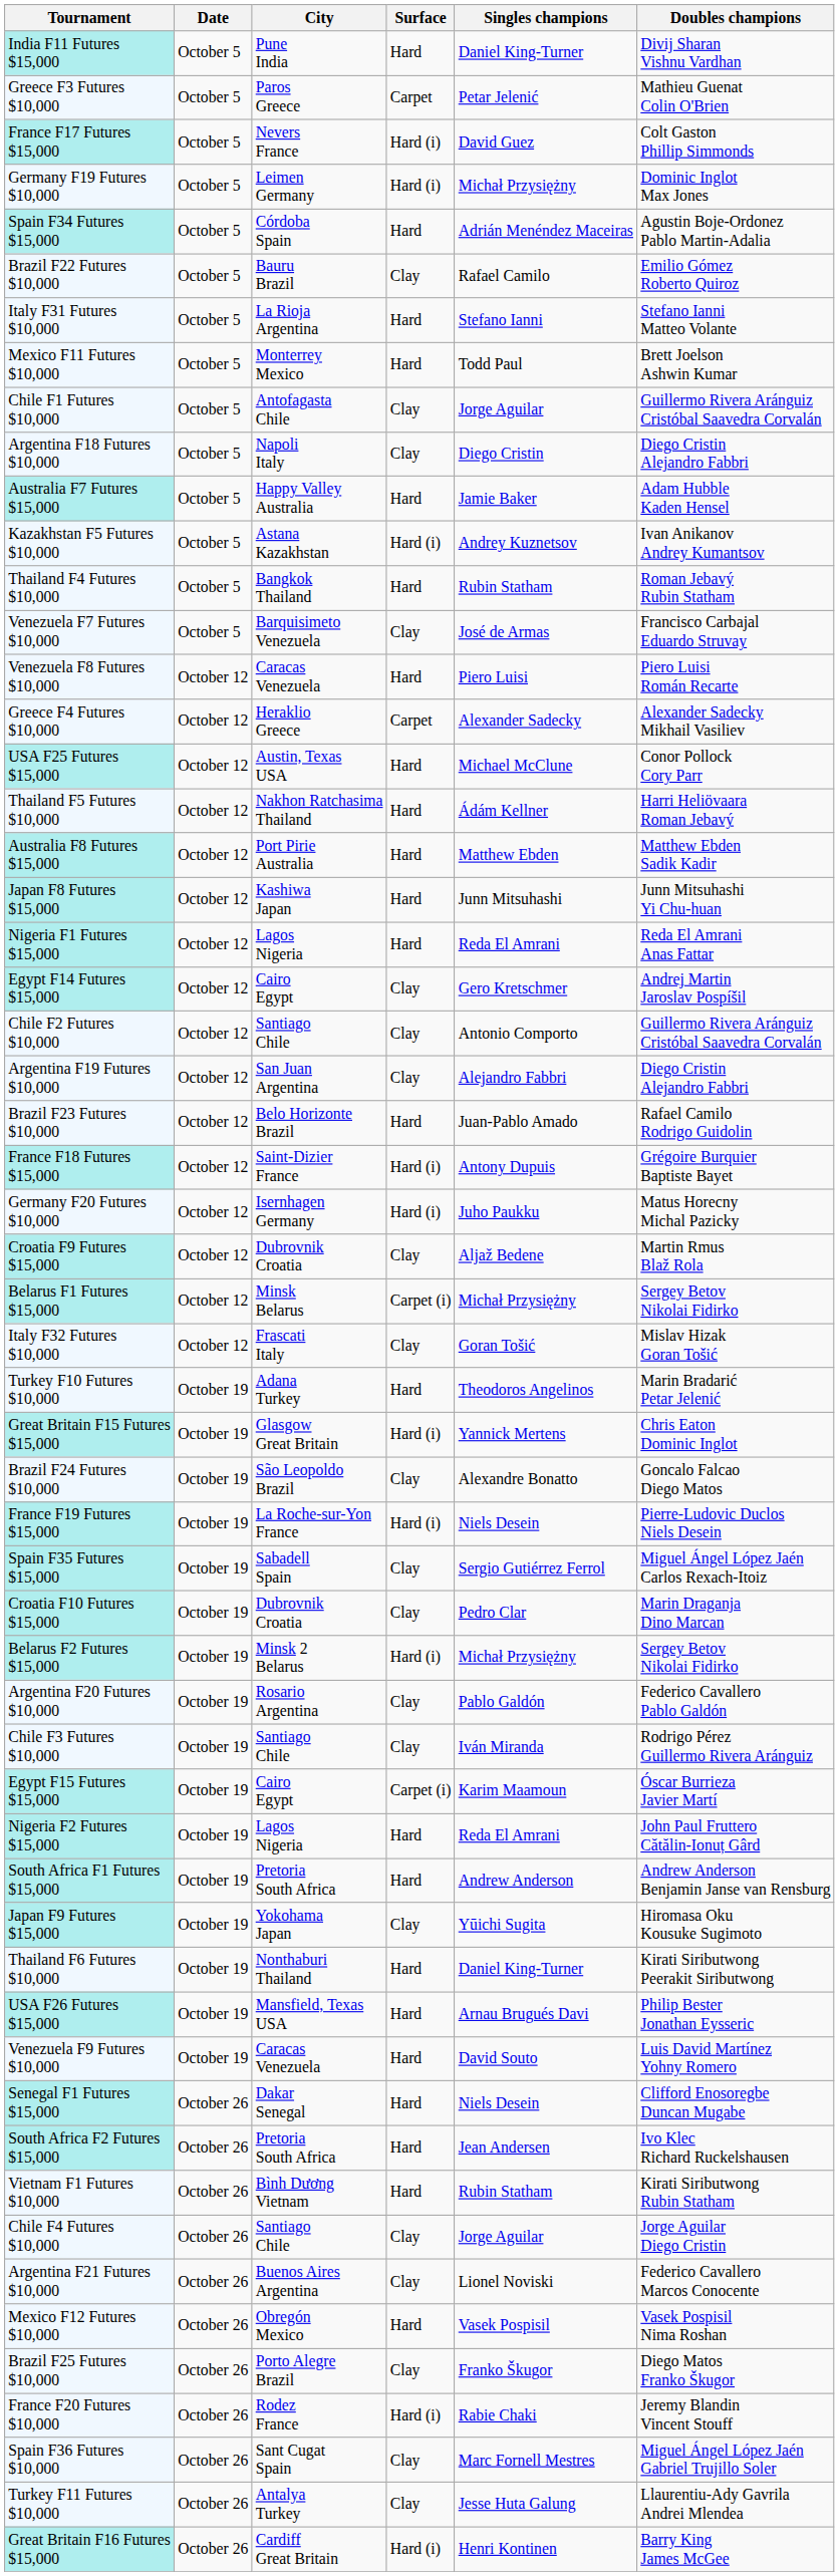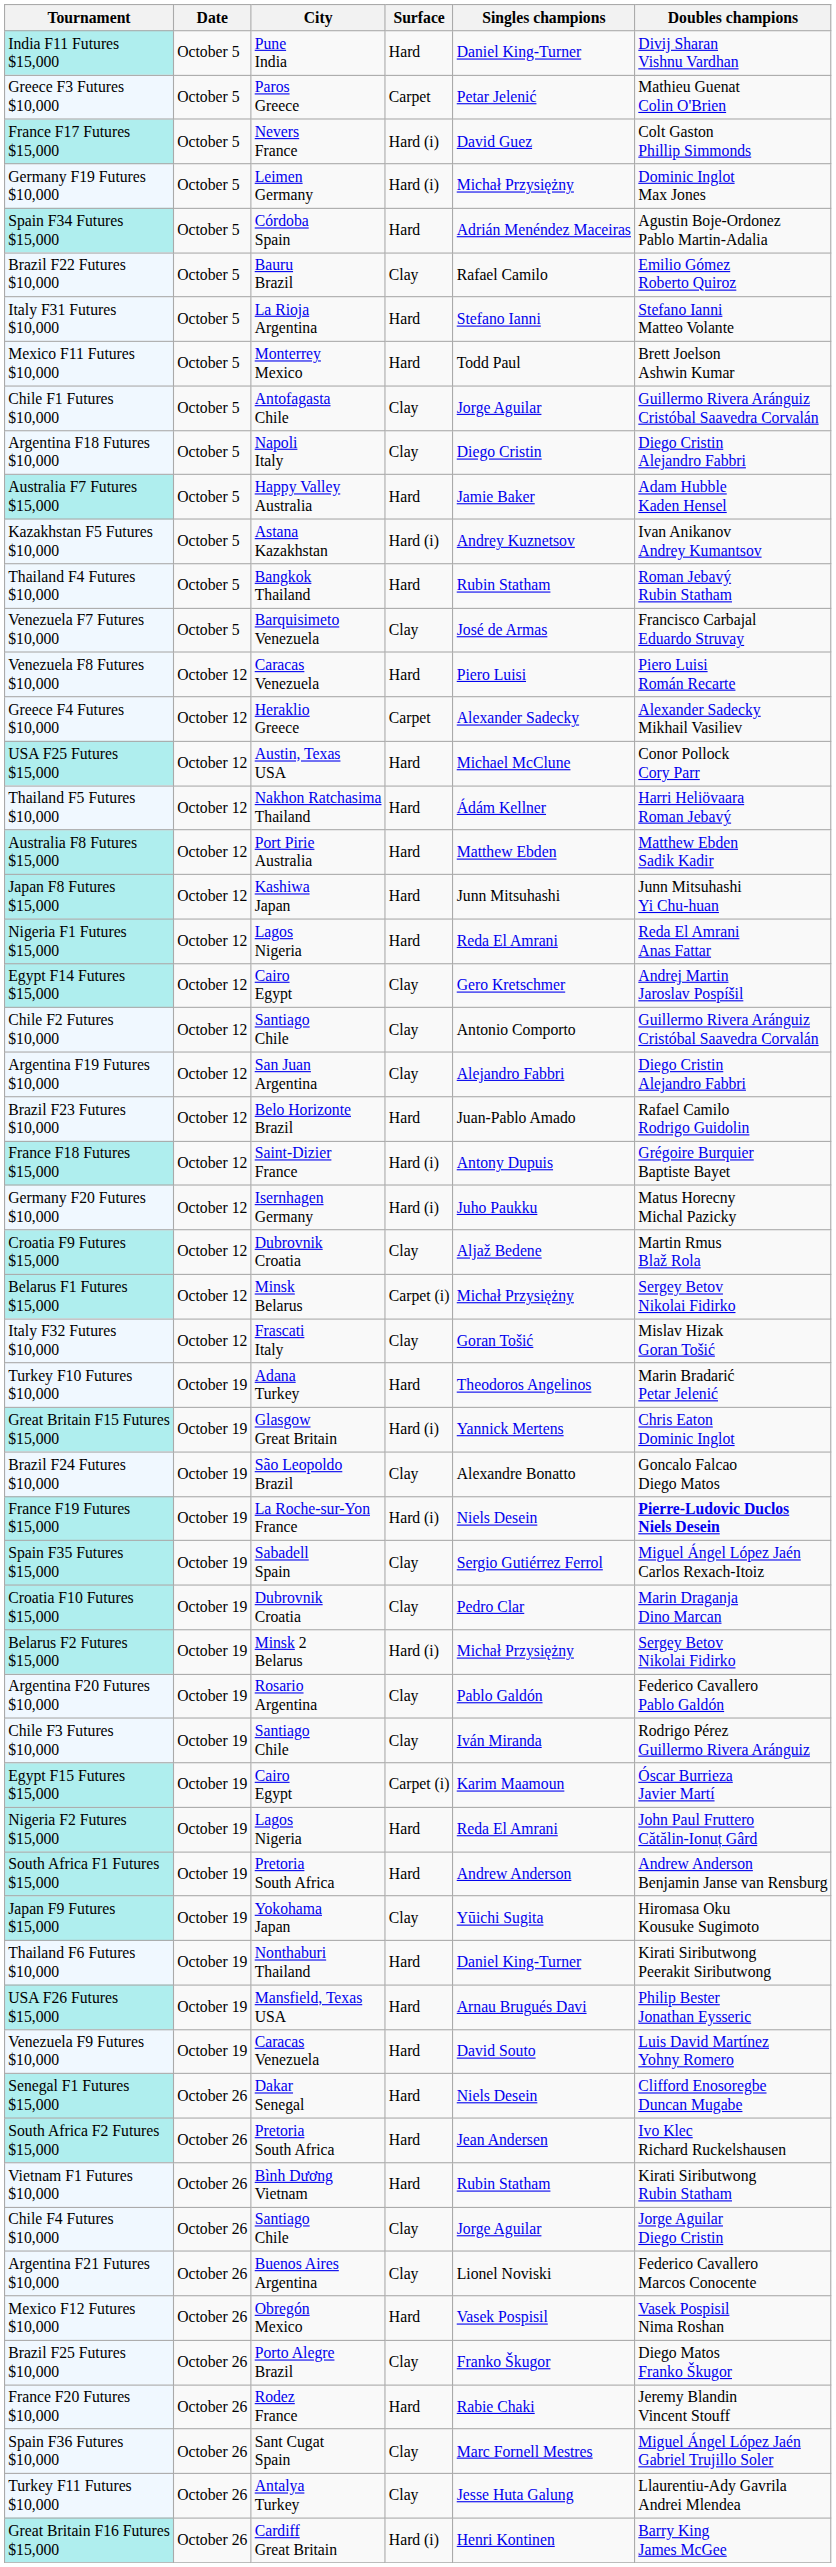France F19 Futures $15,000 | Doubles champions: normal -> bold
France F20 Futures $10,000 | Surface: Hard (i) -> Hard
